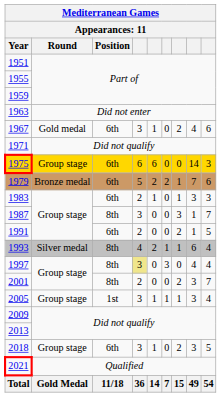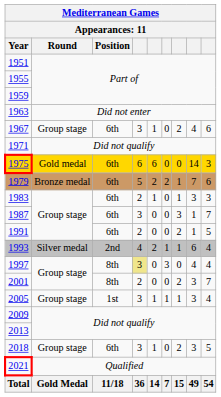1967 | Round: Gold medal -> Group stage
1975 | Round: Group stage -> Gold medal
1987 | Position: 8th -> 6th
1993 | Position: 8th -> 2nd
